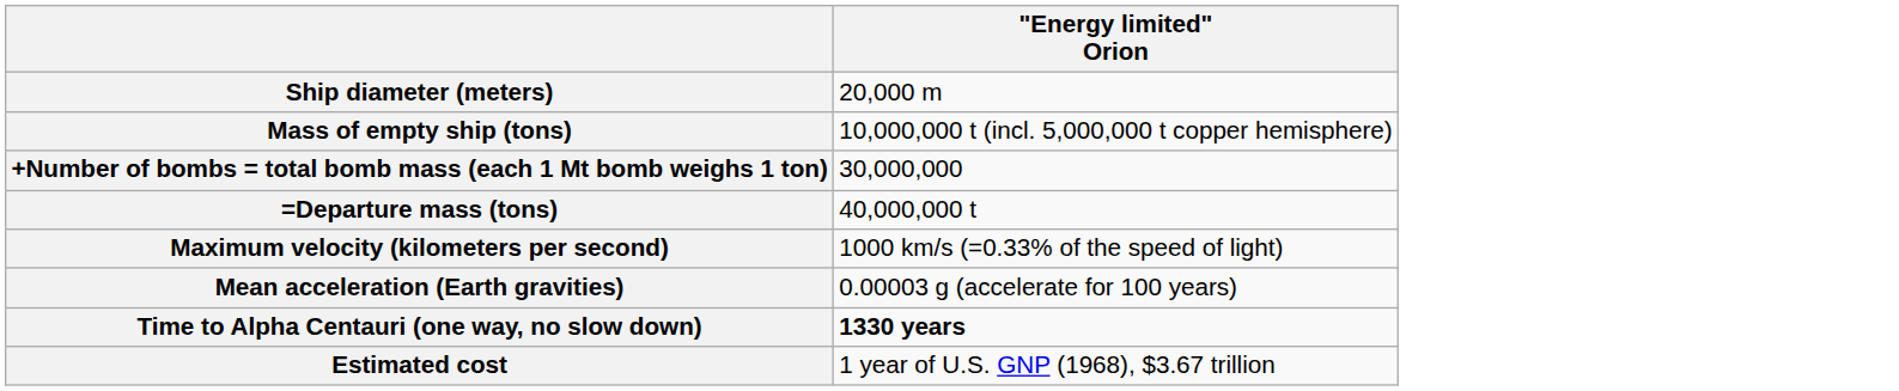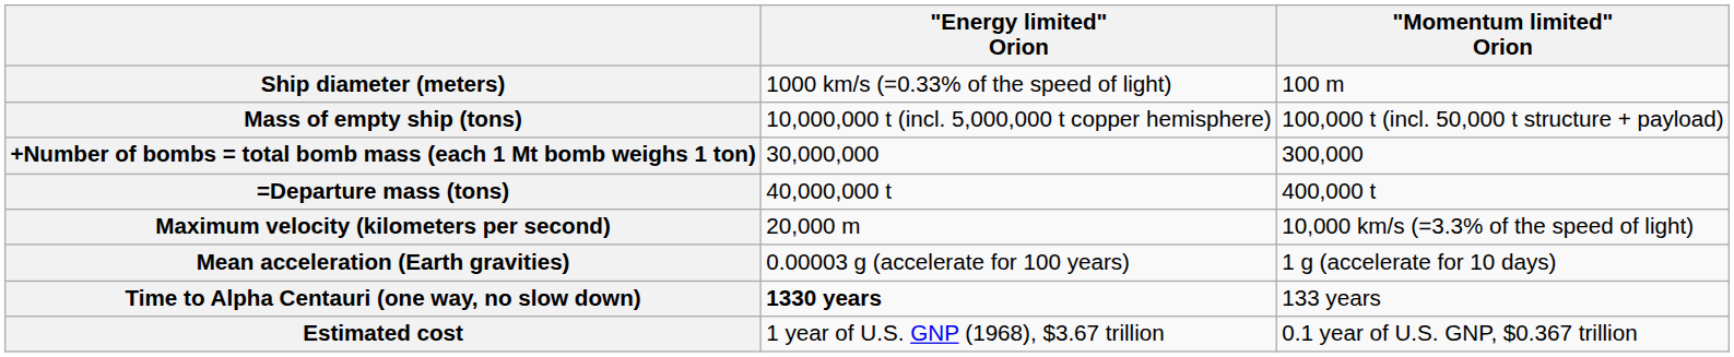+ column: "Momentum limited" Orion | 100 m | 100,000 t (incl. 50,000 t structure + payload) | 300,000 | 400,000 t | 10,000 km/s (=3.3% of the speed of light) | 1 g (accelerate for 10 days) | 133 years | 0.1 year of U.S. GNP, $0.367 trillion
Ship diameter (meters) | "Energy limited" Orion: 20,000 m -> 1000 km/s (=0.33% of the speed of light)
Maximum velocity (kilometers per second) | "Energy limited" Orion: 1000 km/s (=0.33% of the speed of light) -> 20,000 m
